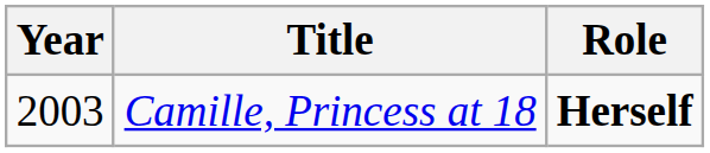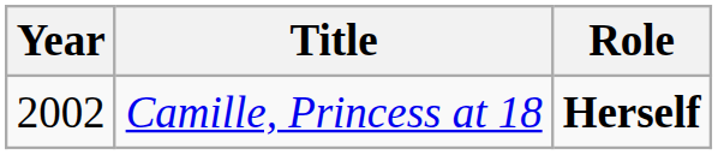Camille, Princess at 18 | Year: 2003 -> 2002
